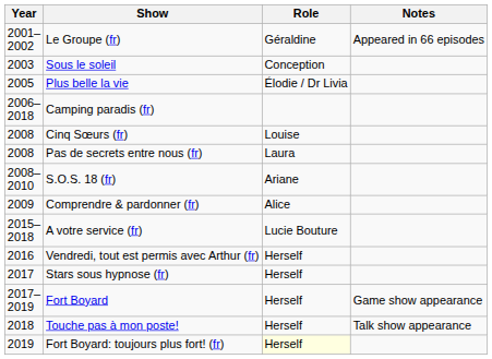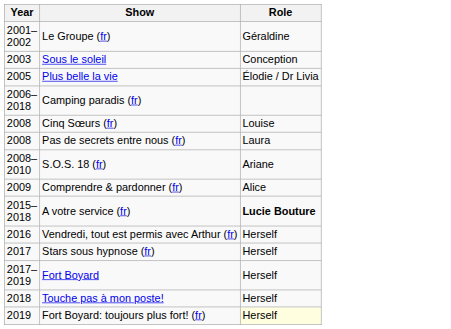- column: Notes | Appeared in 66 episodes | Game show appearance | Talk show appearance
A votre service (fr) | Role: normal -> bold
